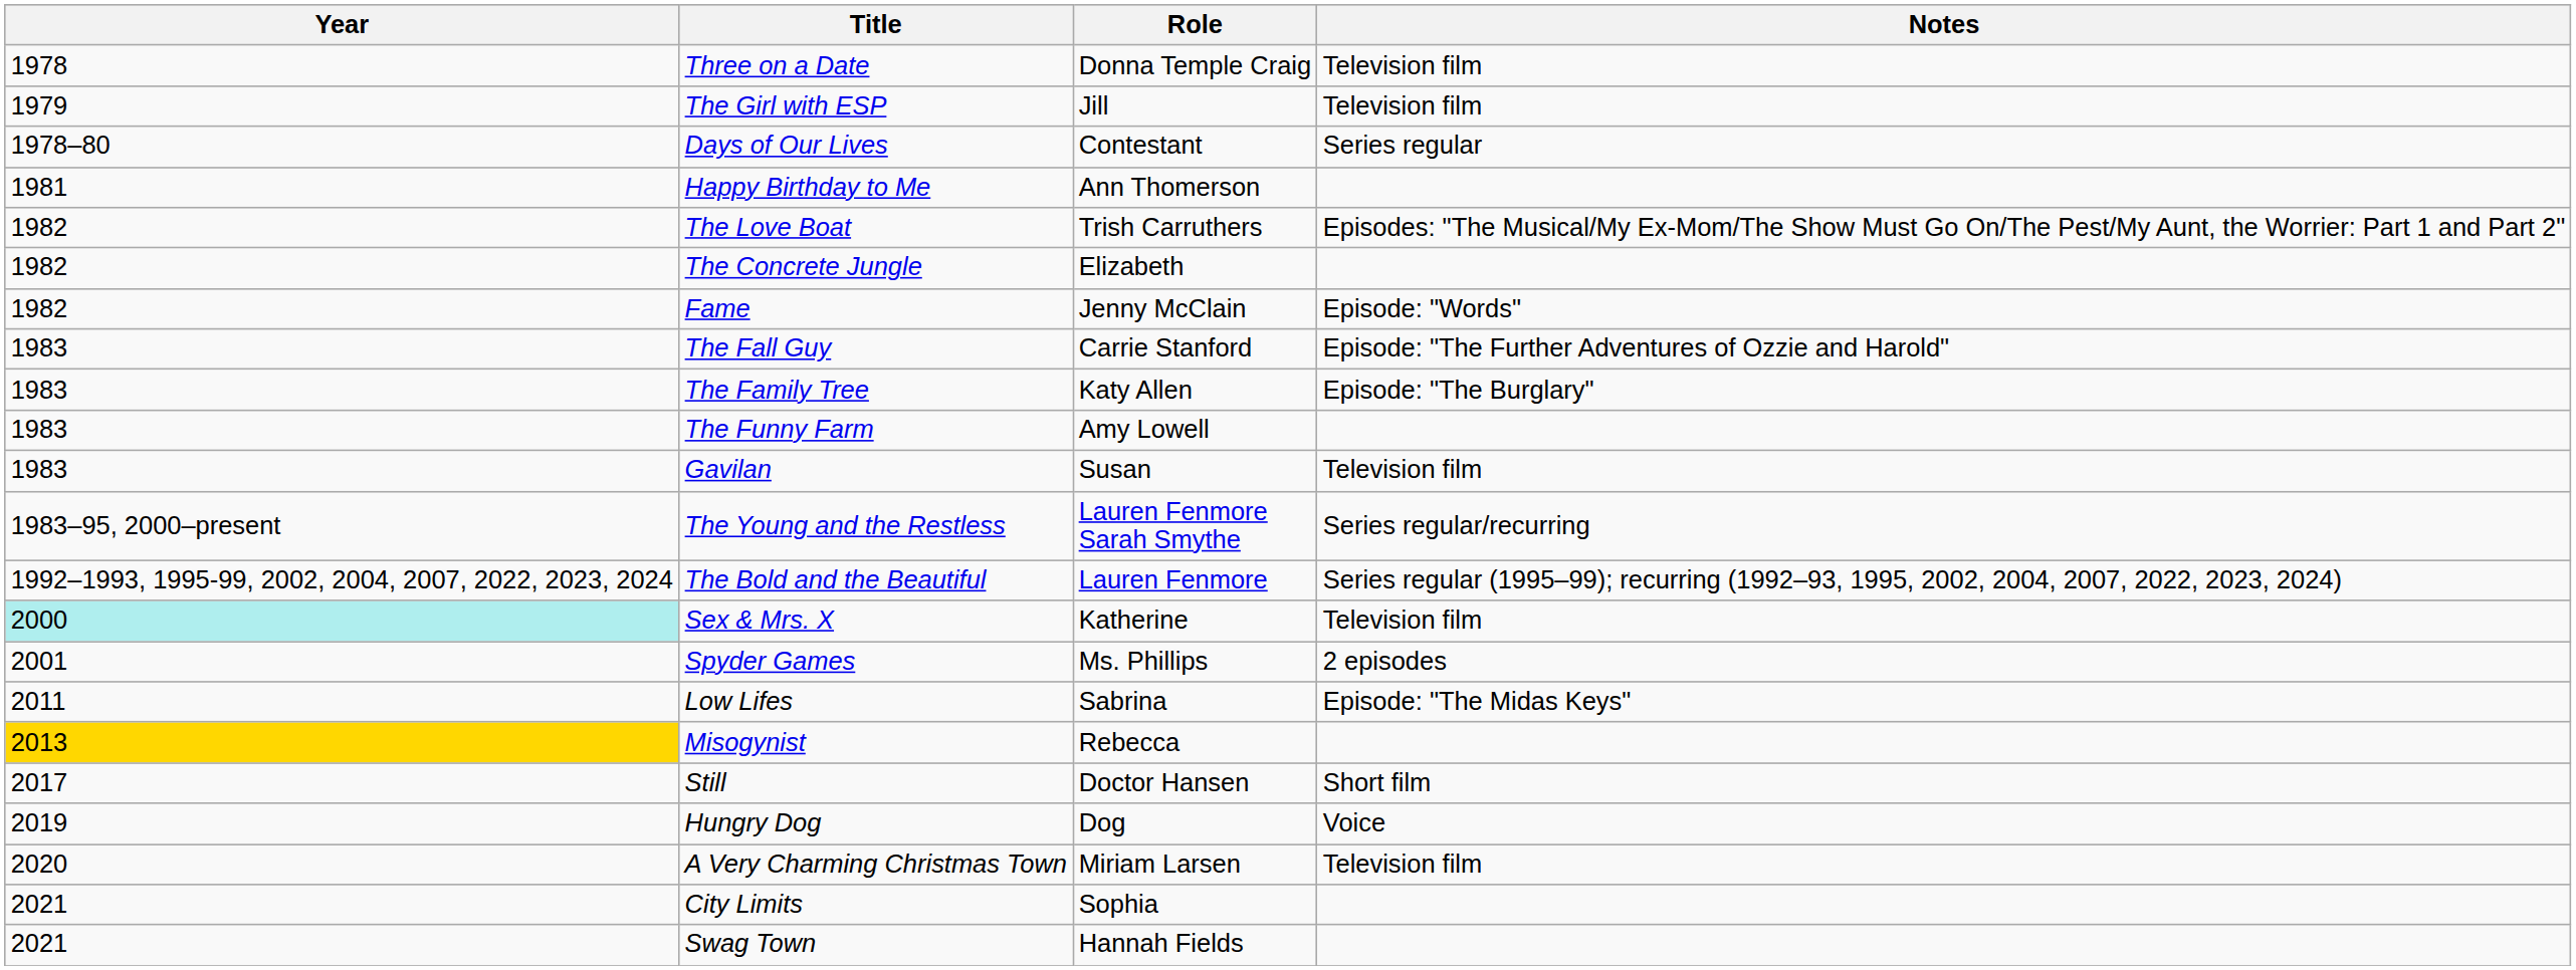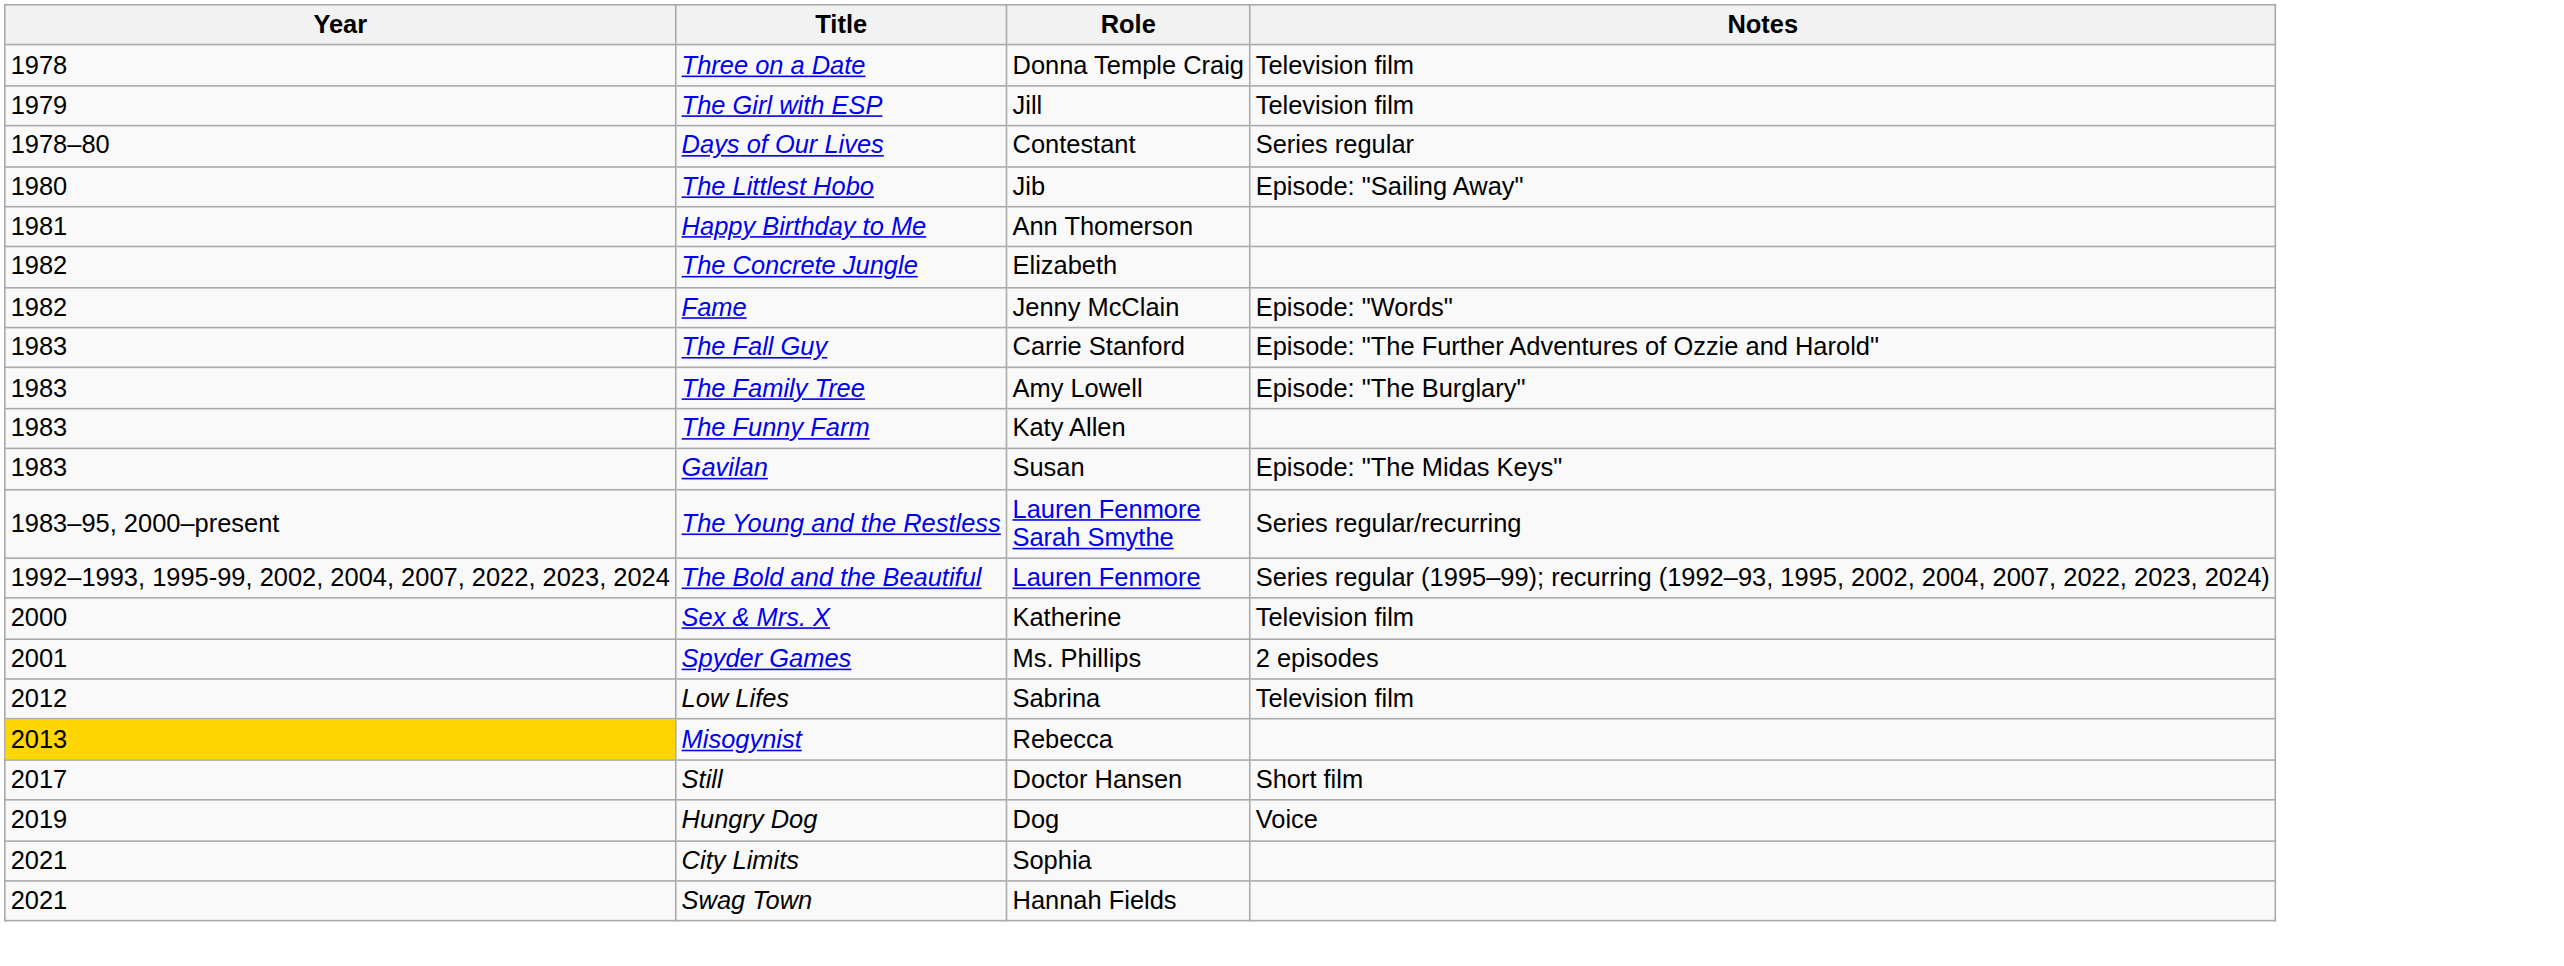+ row: 1980 | The Littlest Hobo | Jib | Episode: "Sailing Away"
- row: 1982 | The Love Boat | Trish Carruthers | Episodes: "The Musical/My Ex-Mom/The Show Must Go On/The Pest/My Aunt, the Worrier: Part 1 and Part 2"
The Family Tree | Role: Katy Allen -> Amy Lowell
The Funny Farm | Role: Amy Lowell -> Katy Allen
Gavilan | Notes: Television film -> Episode: "The Midas Keys"
Sex & Mrs. X | Year: paleturquoise background -> no background
Low Lifes | Year: 2011 -> 2012
Low Lifes | Notes: Episode: "The Midas Keys" -> Television film
- row: 2020 | A Very Charming Christmas Town | Miriam Larsen | Television film
